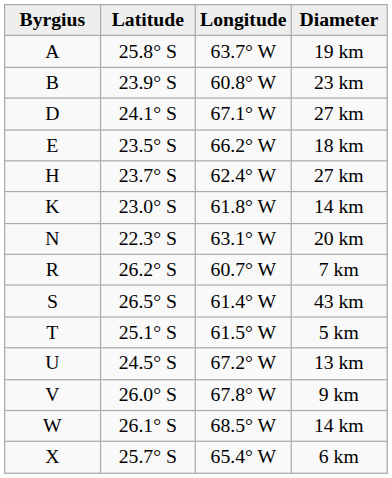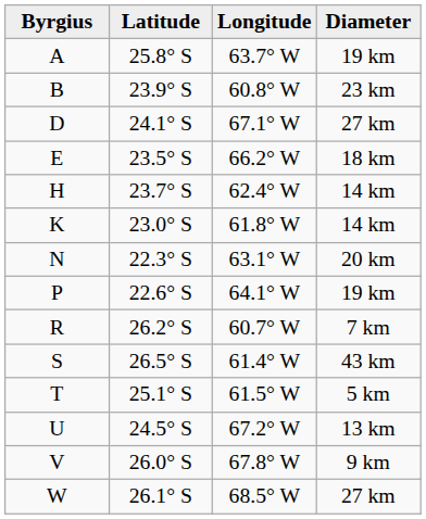H | Diameter: 27 km -> 14 km
+ row: P | 22.6° S | 64.1° W | 19 km
W | Diameter: 14 km -> 27 km
- row: X | 25.7° S | 65.4° W | 6 km
